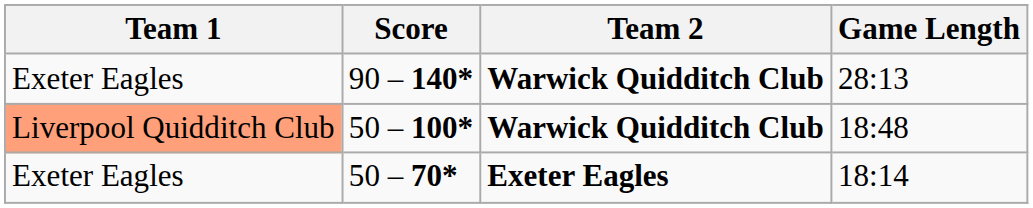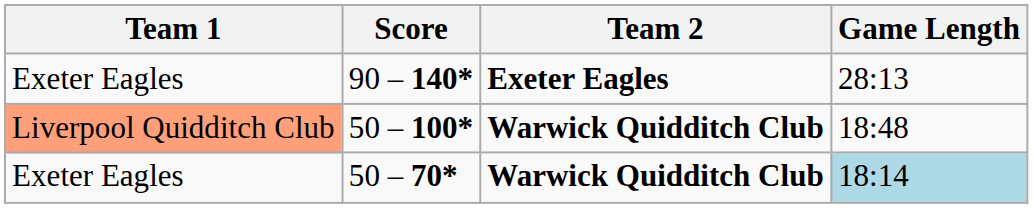90 – 140* | Team 2: Warwick Quidditch Club -> Exeter Eagles
50 – 70* | Team 2: Exeter Eagles -> Warwick Quidditch Club
50 – 70* | Game Length: no background -> lightblue background
